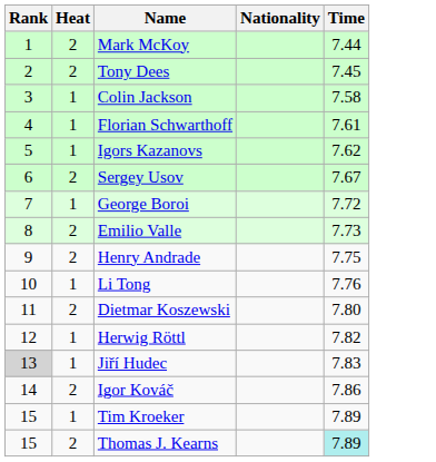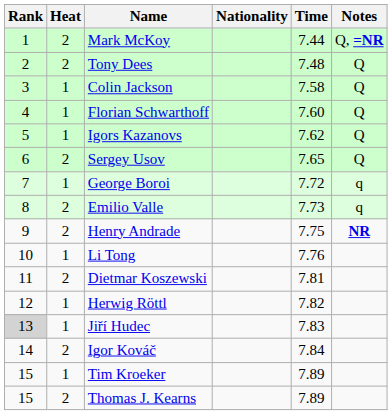+ column: Notes | Q, =NR | Q | Q | Q | Q | Q | q | q | NR
Tony Dees | Time: 7.45 -> 7.48
Florian Schwarthoff | Time: 7.61 -> 7.60
Sergey Usov | Time: 7.67 -> 7.65
Dietmar Koszewski | Time: 7.80 -> 7.81
Igor Kováč | Time: 7.86 -> 7.84
Thomas J. Kearns | Time: paleturquoise background -> no background
